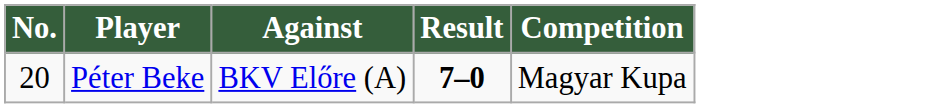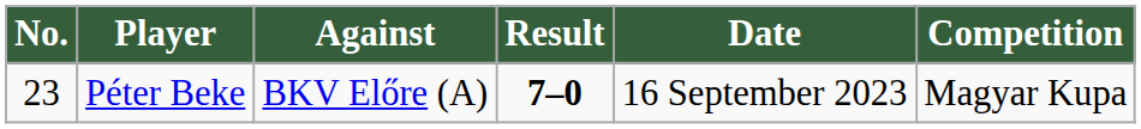+ column: Date | 16 September 2023
Péter Beke | No.: 20 -> 23
